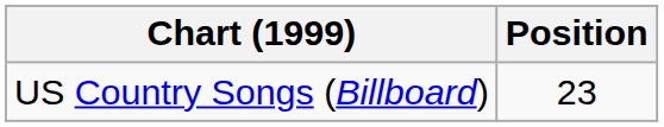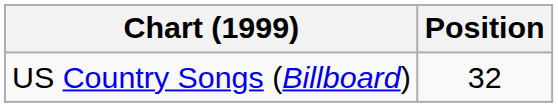US Country Songs (Billboard) | Position: 23 -> 32
